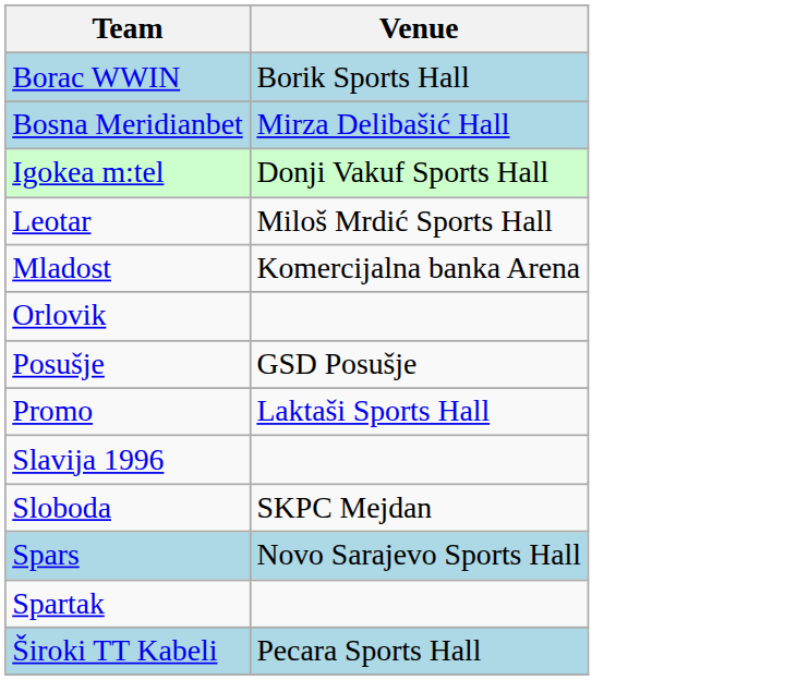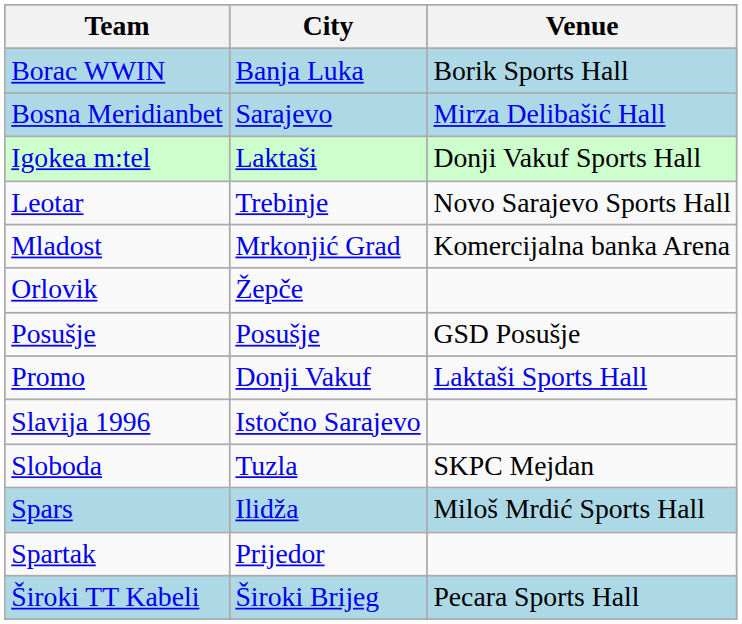+ column: City | Banja Luka | Sarajevo | Laktaši | Trebinje | Mrkonjić Grad | Žepče | Posušje | Donji Vakuf | Istočno Sarajevo | Tuzla | Ilidža | Prijedor | Široki Brijeg
Leotar | Venue: Miloš Mrdić Sports Hall -> Novo Sarajevo Sports Hall
Spars | Venue: Novo Sarajevo Sports Hall -> Miloš Mrdić Sports Hall
